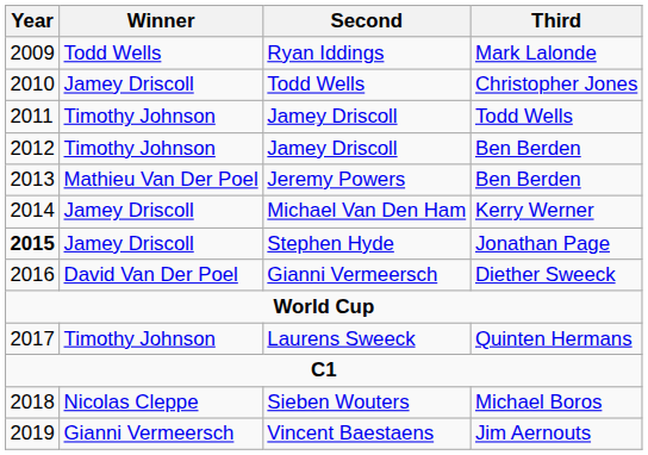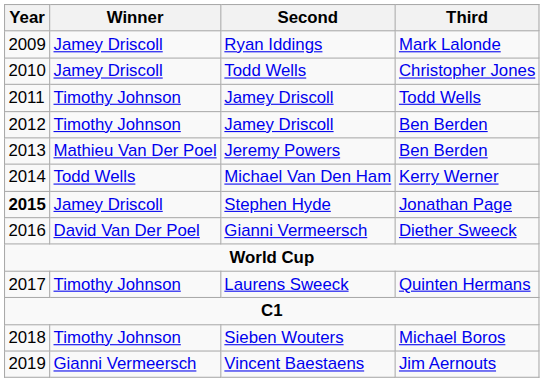Ryan Iddings | Winner: Todd Wells -> Jamey Driscoll
Michael Van Den Ham | Winner: Jamey Driscoll -> Todd Wells
Sieben Wouters | Winner: Nicolas Cleppe -> Timothy Johnson
